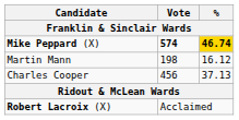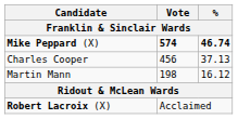Mike Peppard (X) | %: gold background -> no background
rows swapped: Charles Cooper <-> Martin Mann
